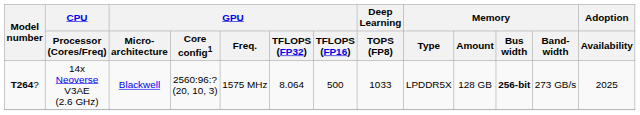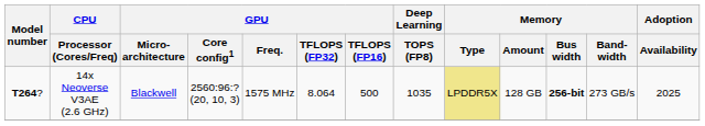14x Neoverse V3AE (2.6 GHz) | Deep Learning / TOPS (FP8): 1033 -> 1035
14x Neoverse V3AE (2.6 GHz) | Memory / Type: no background -> khaki background
